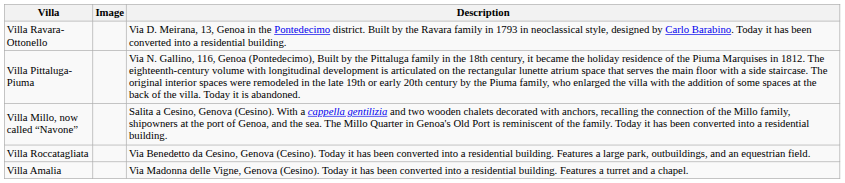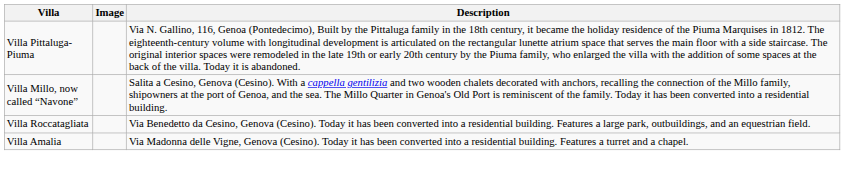- row: Villa Ravara-Ottonello | Via D. Meirana, 13, Genoa in the Pontedecimo district. Built by the Ravara family in 1793 in neoclassical style, designed by Carlo Barabino. Today it has been converted into a residential building.
